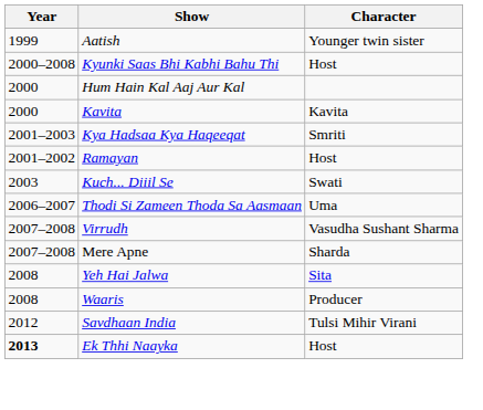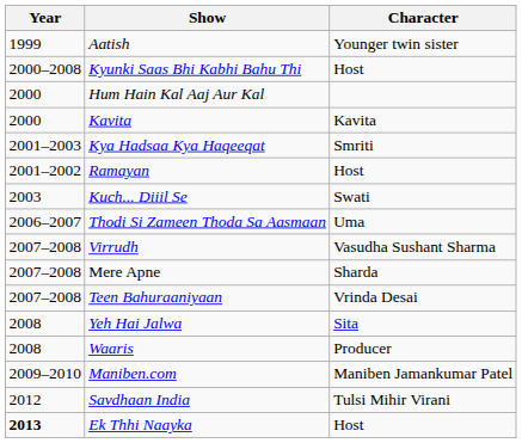+ row: 2007–2008 | Teen Bahuraaniyaan | Vrinda Desai
+ row: 2009–2010 | Maniben.com | Maniben Jamankumar Patel
